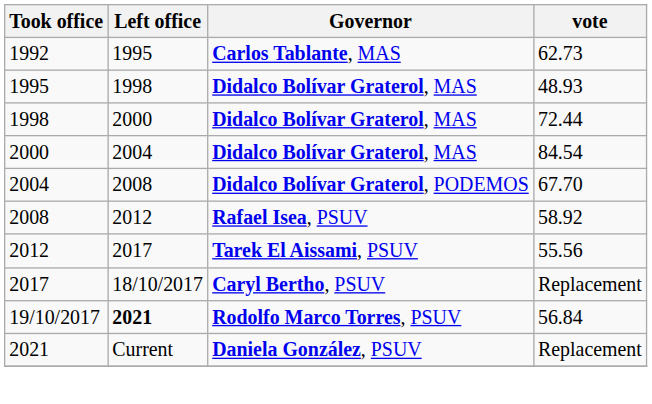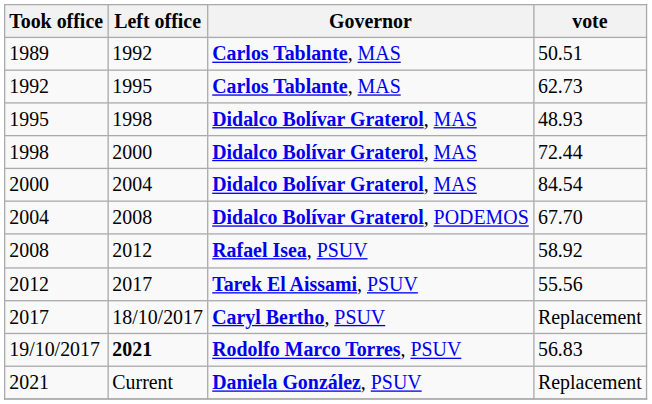+ row: 1989 | 1992 | Carlos Tablante, MAS | 50.51
19/10/2017 | vote: 56.84 -> 56.83
